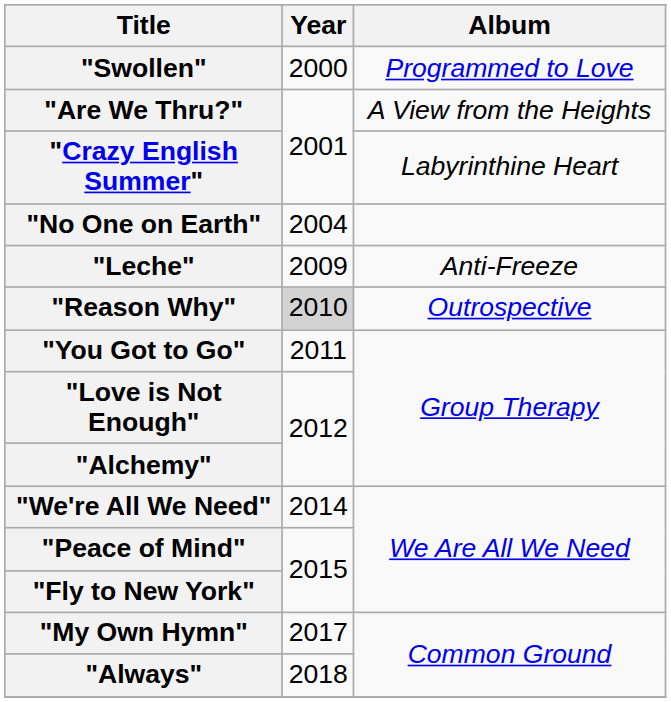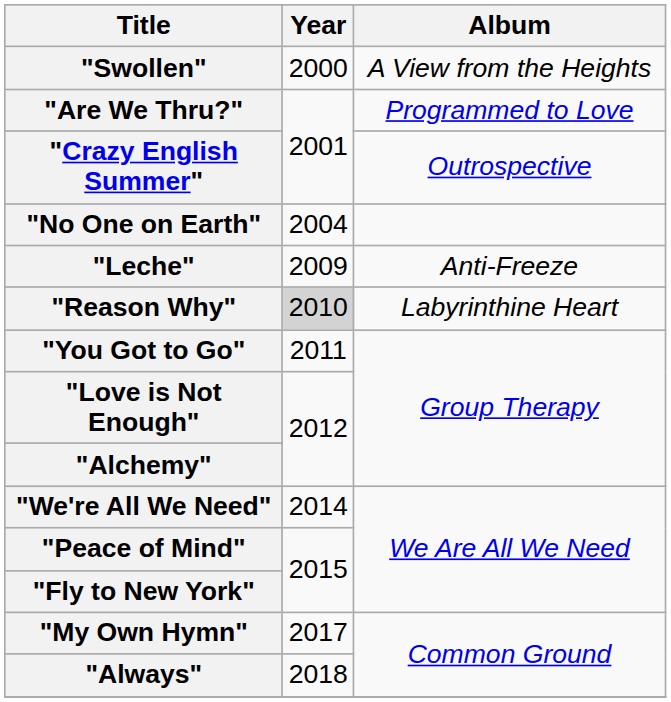"Swollen" | Album: Programmed to Love -> A View from the Heights
"Are We Thru?" | Album: A View from the Heights -> Programmed to Love
"Crazy English Summer" | Album: Labyrinthine Heart -> Outrospective
"Reason Why" | Album: Outrospective -> Labyrinthine Heart
